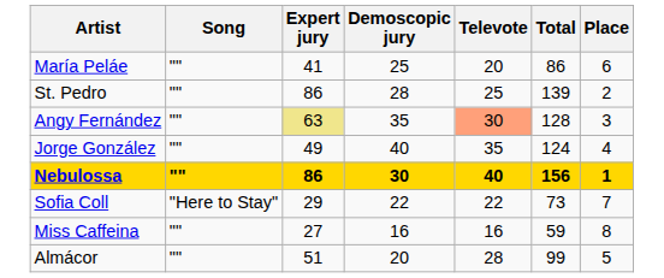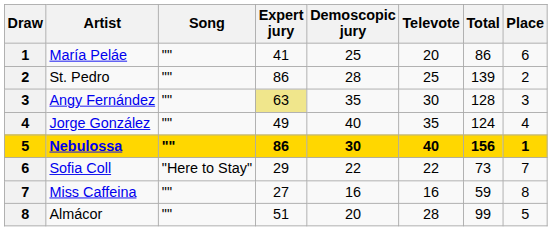+ column: Draw | 1 | 2 | 3 | 4 | 5 | 6 | 7 | 8
Angy Fernández | Televote: lightsalmon background -> no background
